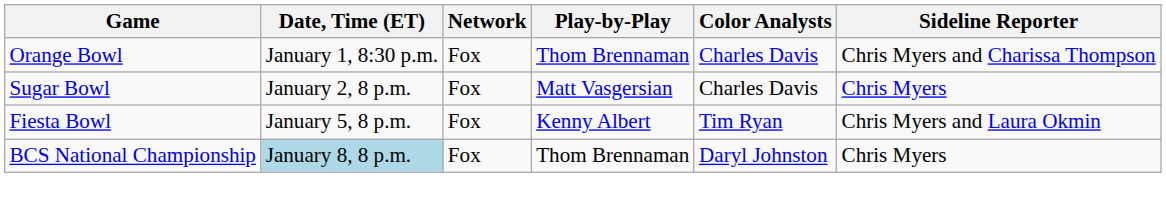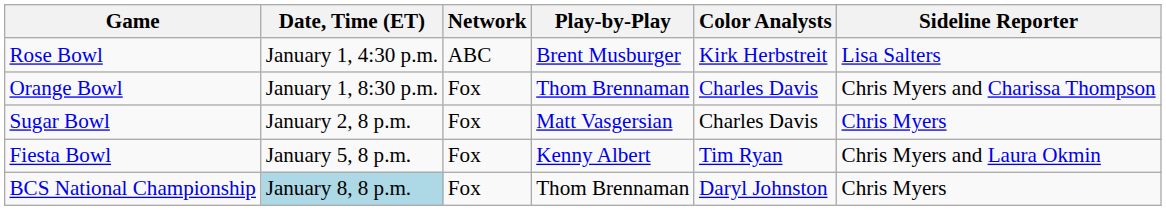+ row: Rose Bowl | January 1, 4:30 p.m. | ABC | Brent Musburger | Kirk Herbstreit | Lisa Salters
